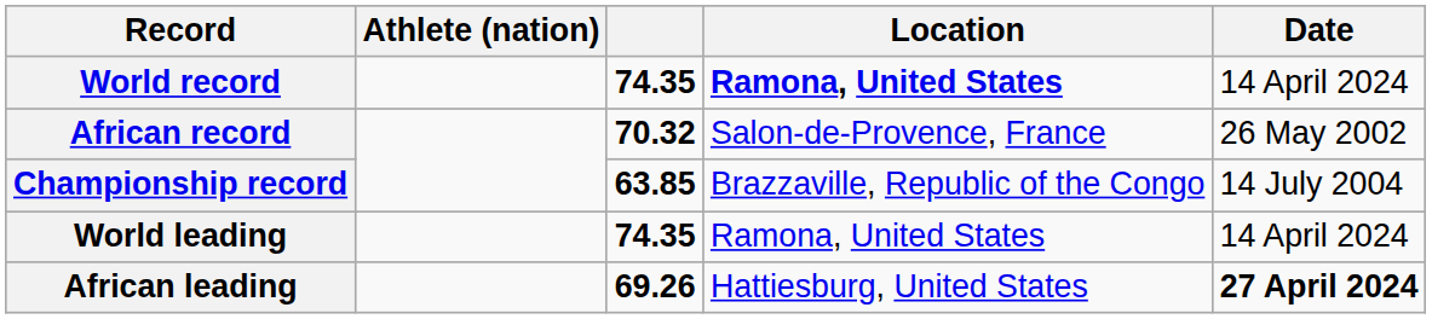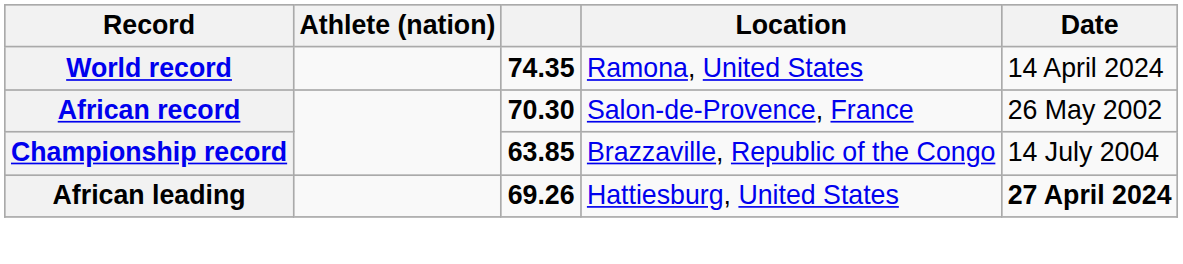World record | Location: bold -> normal
African record | column 3: 70.32 -> 70.30
- row: World leading | 74.35 | Ramona, United States | 14 April 2024
